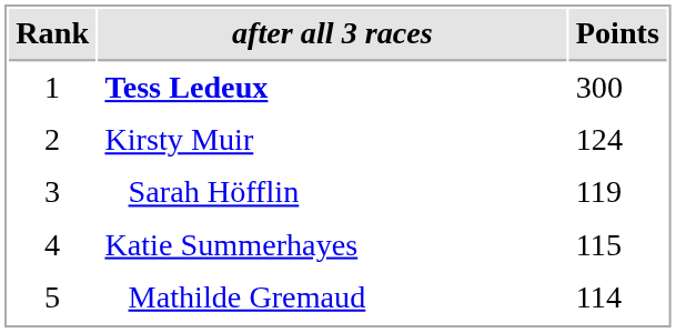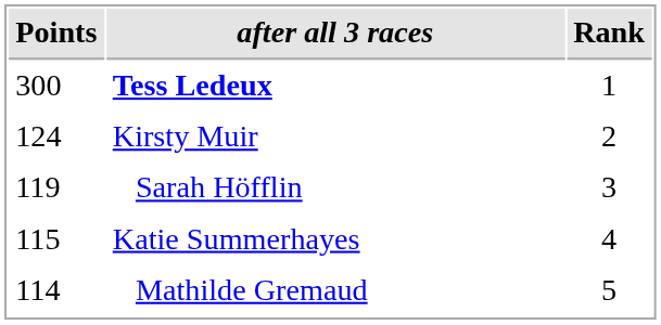columns swapped: Rank <-> Points
